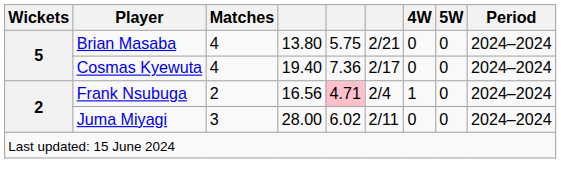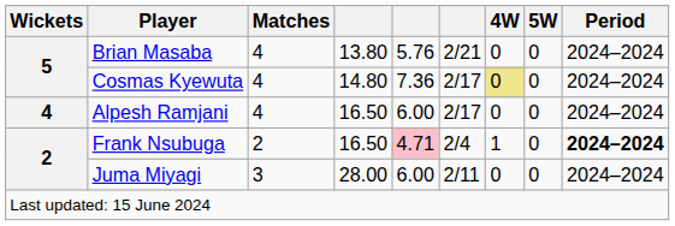Brian Masaba | column 5: 5.75 -> 5.76
Cosmas Kyewuta | column 4: 19.40 -> 14.80
Cosmas Kyewuta | 4W: no background -> khaki background
+ row: 4 | Alpesh Ramjani | 4 | 16.50 | 6.00 | 2/17 | 0 | 0 | 2024–2024
Frank Nsubuga | column 4: 16.56 -> 16.50
Frank Nsubuga | Period: normal -> bold
Juma Miyagi | column 5: 6.02 -> 6.00
